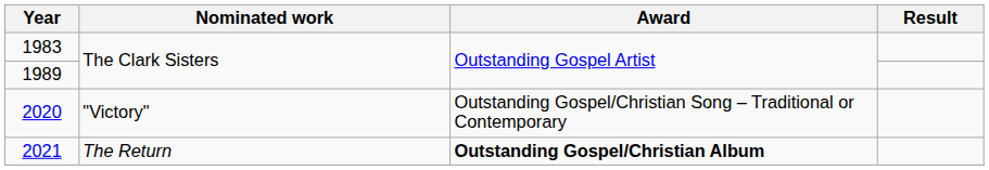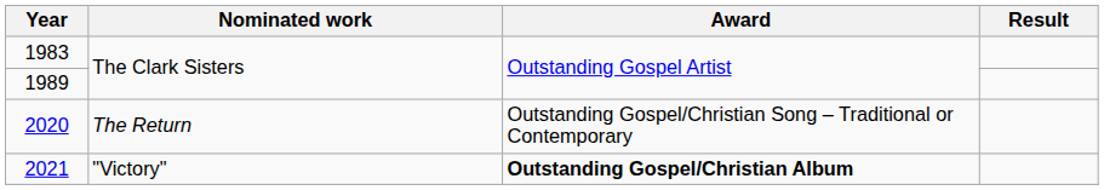2020 | Nominated work: "Victory" -> The Return
2021 | Nominated work: The Return -> "Victory"
